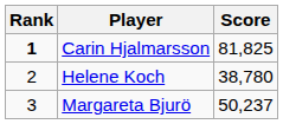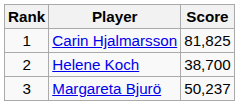Carin Hjalmarsson | Rank: bold -> normal
Helene Koch | Score: 38,780 -> 38,700
